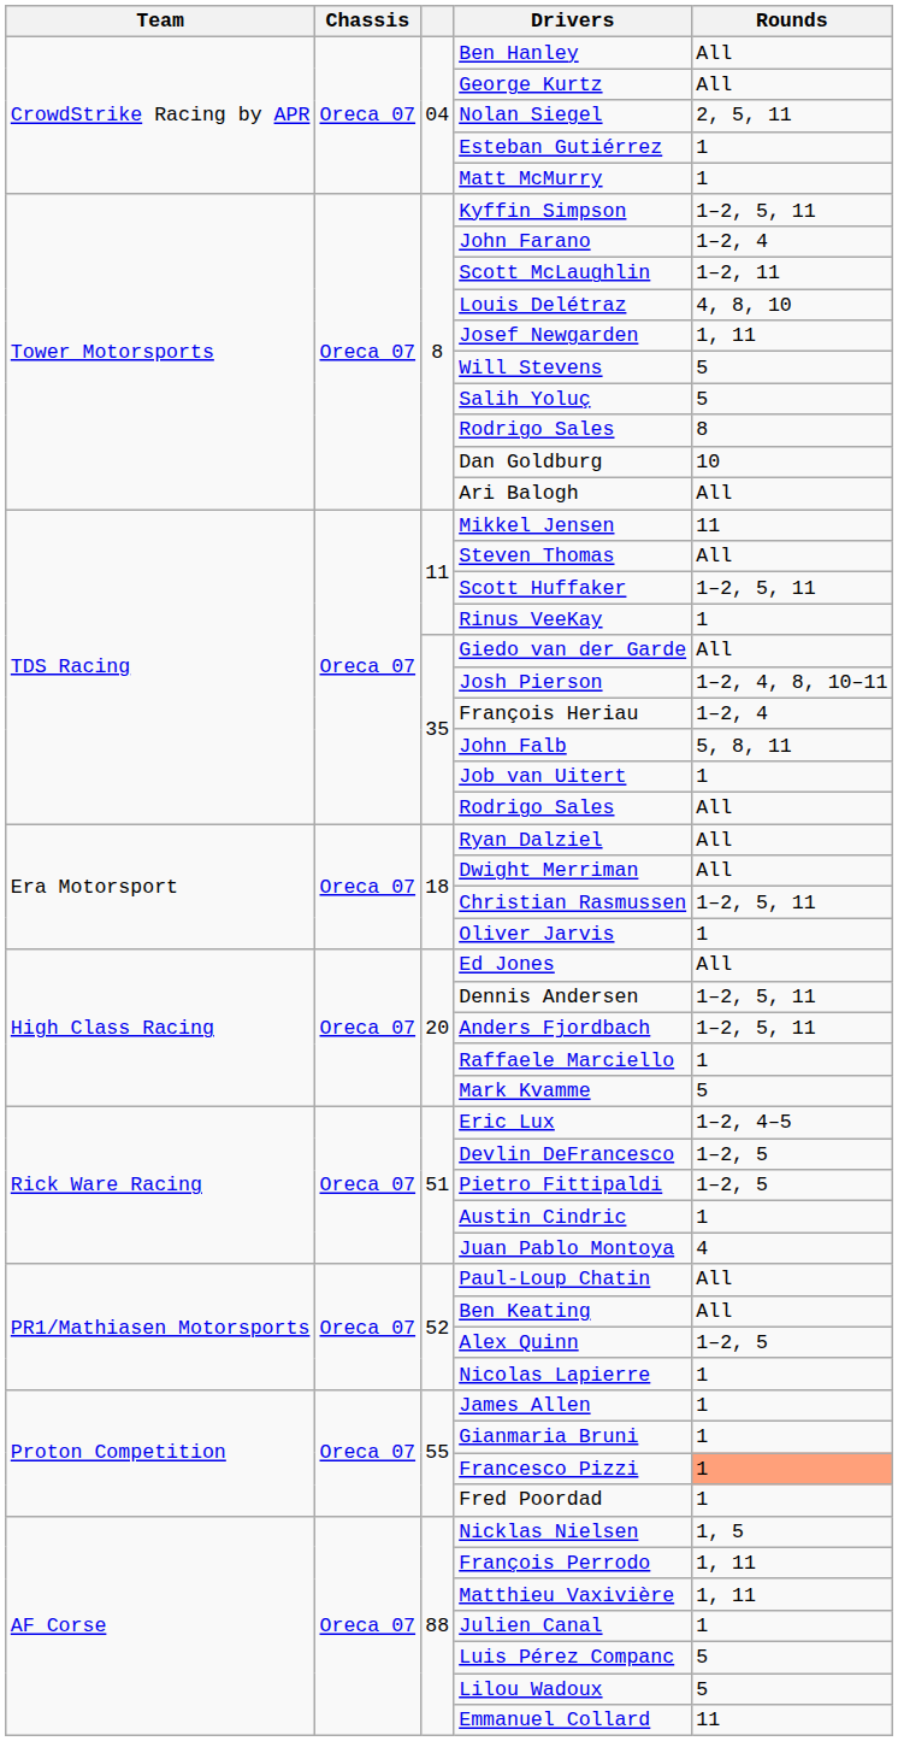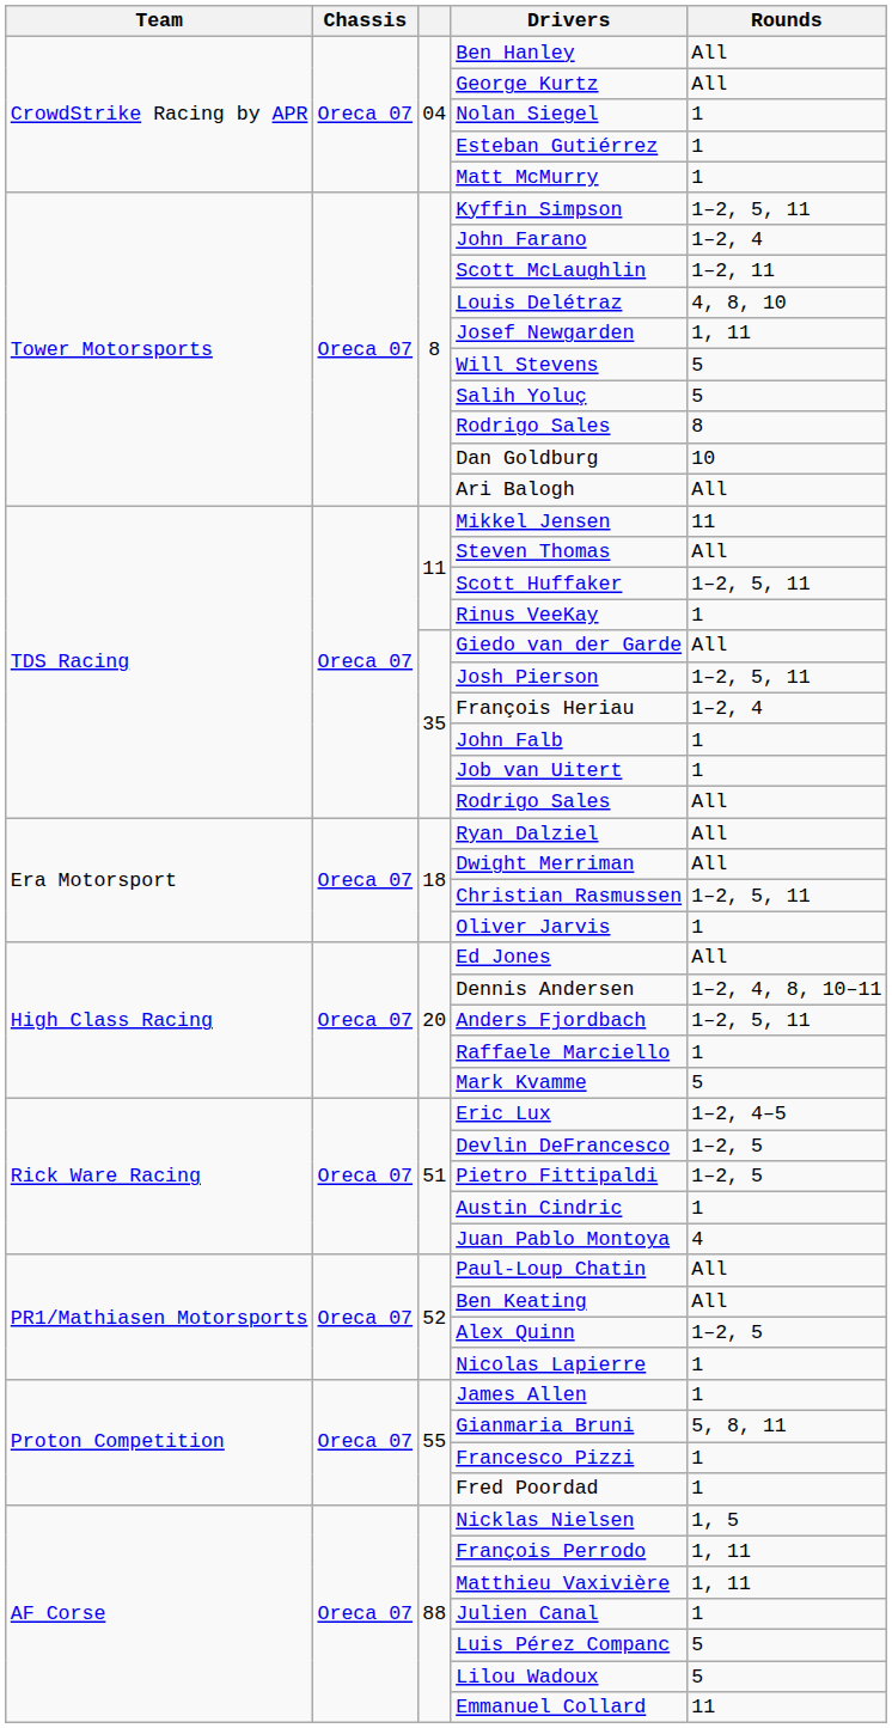Nolan Siegel | Rounds: 2, 5, 11 -> 1
Josh Pierson | Rounds: 1–2, 4, 8, 10–11 -> 1–2, 5, 11
John Falb | Rounds: 5, 8, 11 -> 1
Dennis Andersen | Rounds: 1–2, 5, 11 -> 1–2, 4, 8, 10–11
Gianmaria Bruni | Rounds: 1 -> 5, 8, 11
Francesco Pizzi | Rounds: lightsalmon background -> no background
